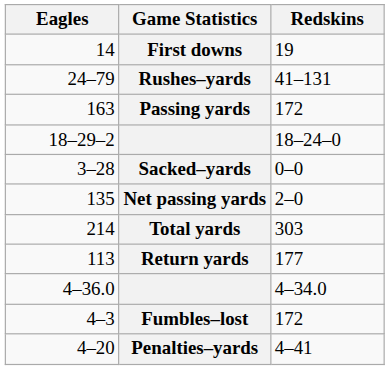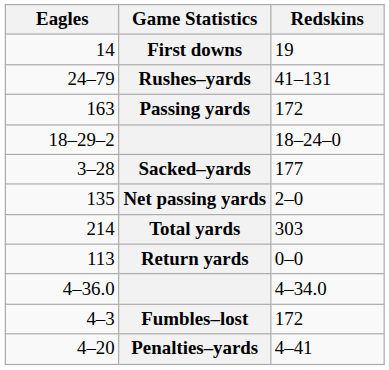Sacked–yards | Redskins: 0–0 -> 177
Return yards | Redskins: 177 -> 0–0
